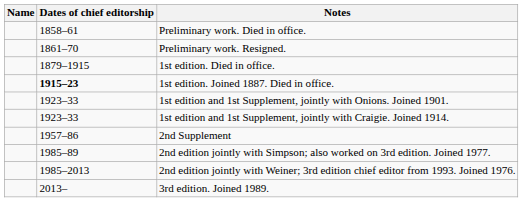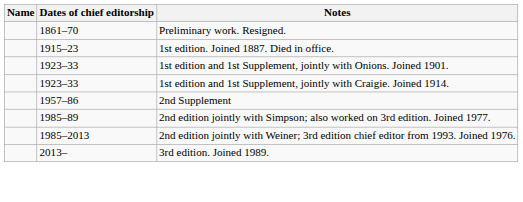- row: 1858–61 | Preliminary work. Died in office.
- row: 1879–1915 | 1st edition. Died in office.
1st edition. Joined 1887. Died in office. | Dates of chief editorship: bold -> normal
